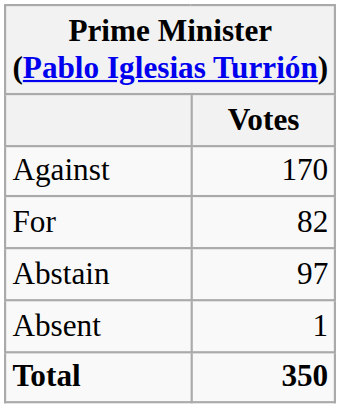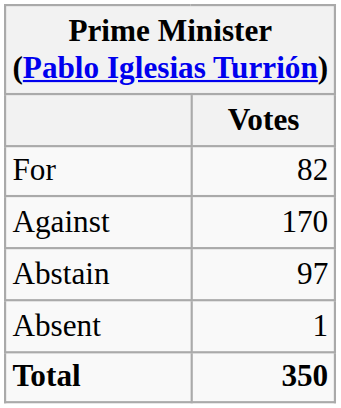rows swapped: For <-> Against
